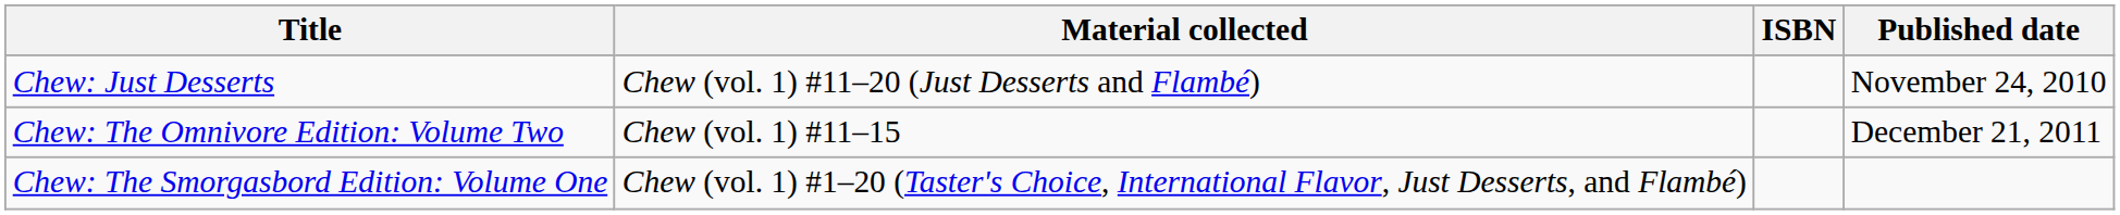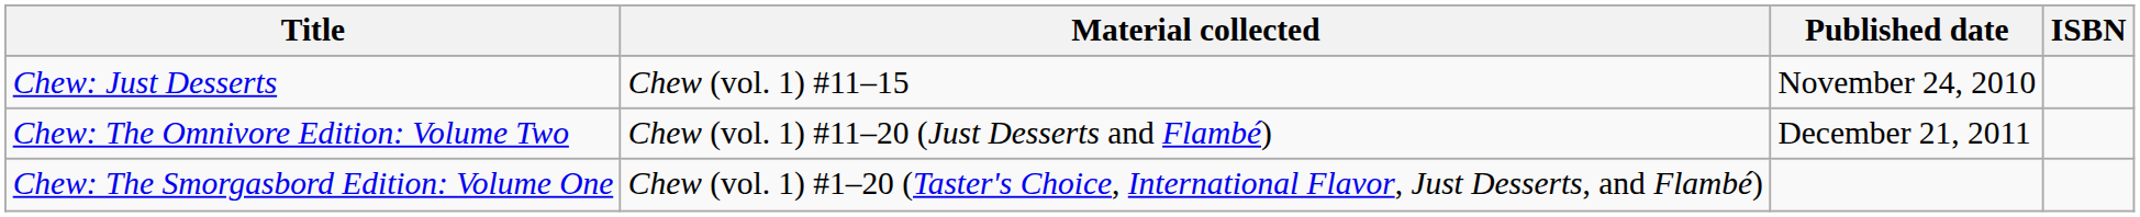columns swapped: Published date <-> ISBN
Chew: Just Desserts | Material collected: Chew (vol. 1) #11–20 (Just Desserts and Flambé) -> Chew (vol. 1) #11–15
Chew: The Omnivore Edition: Volume Two | Material collected: Chew (vol. 1) #11–15 -> Chew (vol. 1) #11–20 (Just Desserts and Flambé)
